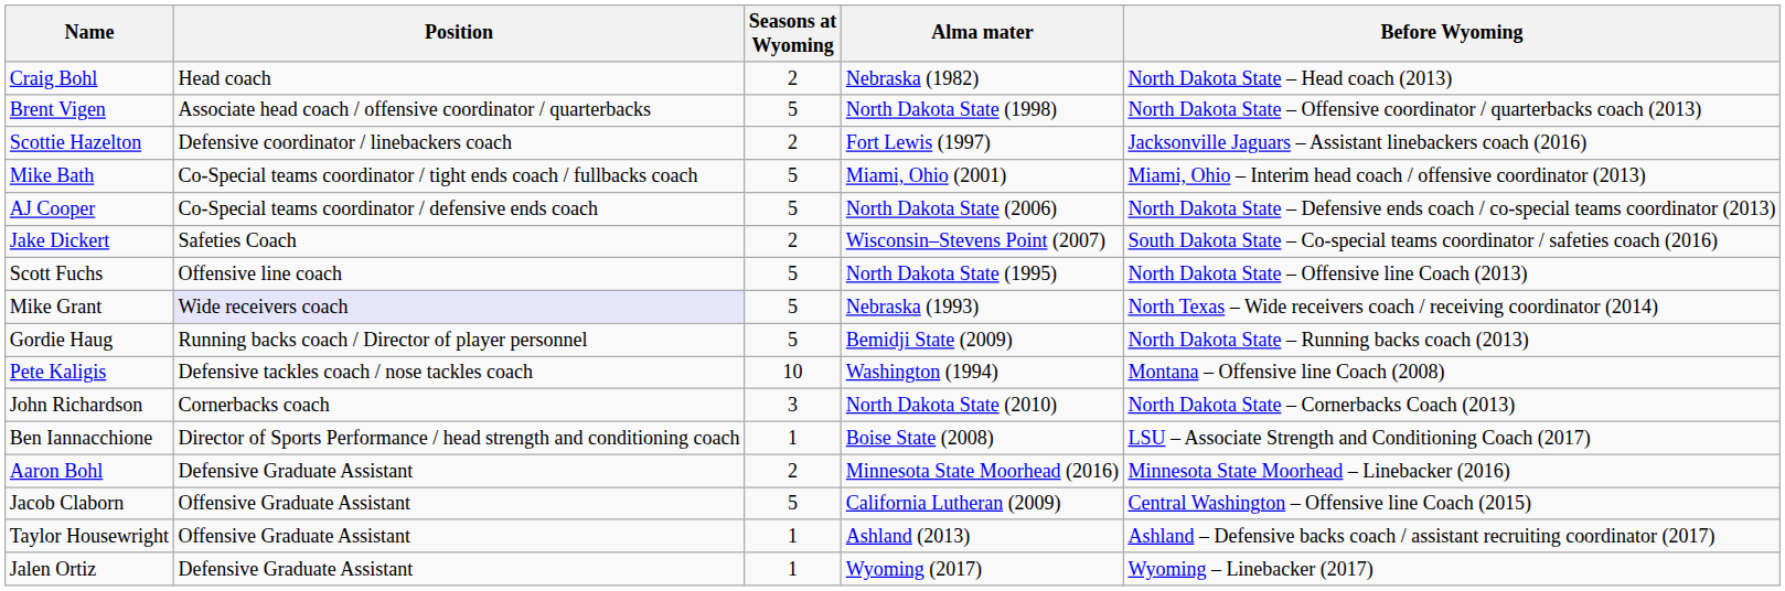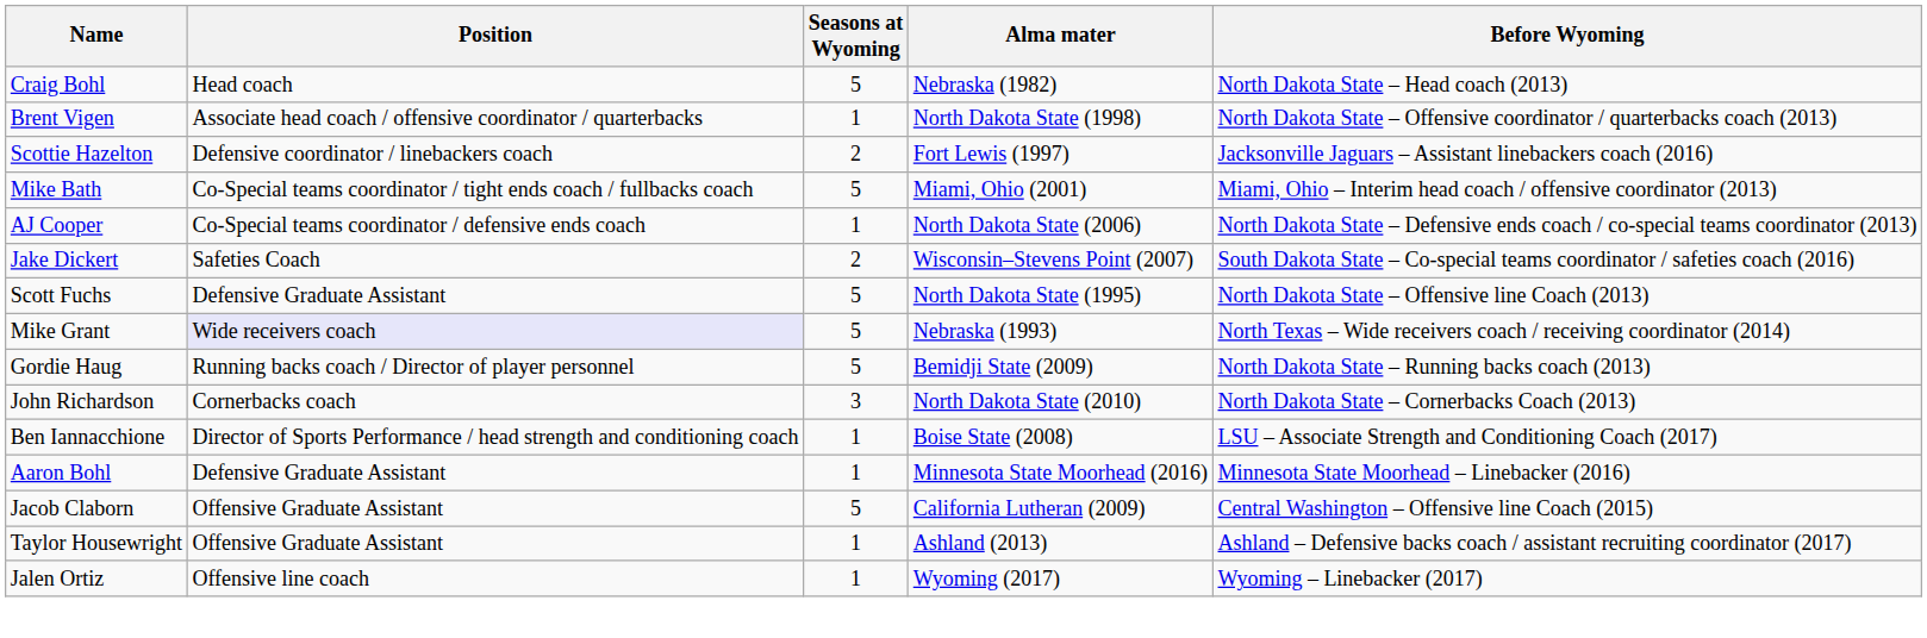Craig Bohl | Seasons at Wyoming: 2 -> 5
Brent Vigen | Seasons at Wyoming: 5 -> 1
AJ Cooper | Seasons at Wyoming: 5 -> 1
Scott Fuchs | Position: Offensive line coach -> Defensive Graduate Assistant
- row: Pete Kaligis | Defensive tackles coach / nose tackles coach | 10 | Washington (1994) | Montana – Offensive line Coach (2008)
Aaron Bohl | Seasons at Wyoming: 2 -> 1
Jalen Ortiz | Position: Defensive Graduate Assistant -> Offensive line coach
